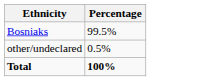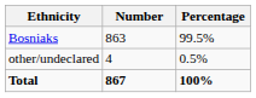+ column: Number | 863 | 4 | 867
